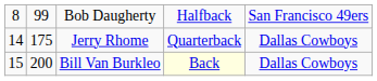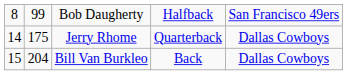Bill Van Burkleo | column 2: 200 -> 204
Bill Van Burkleo | column 4: lightyellow background -> no background
